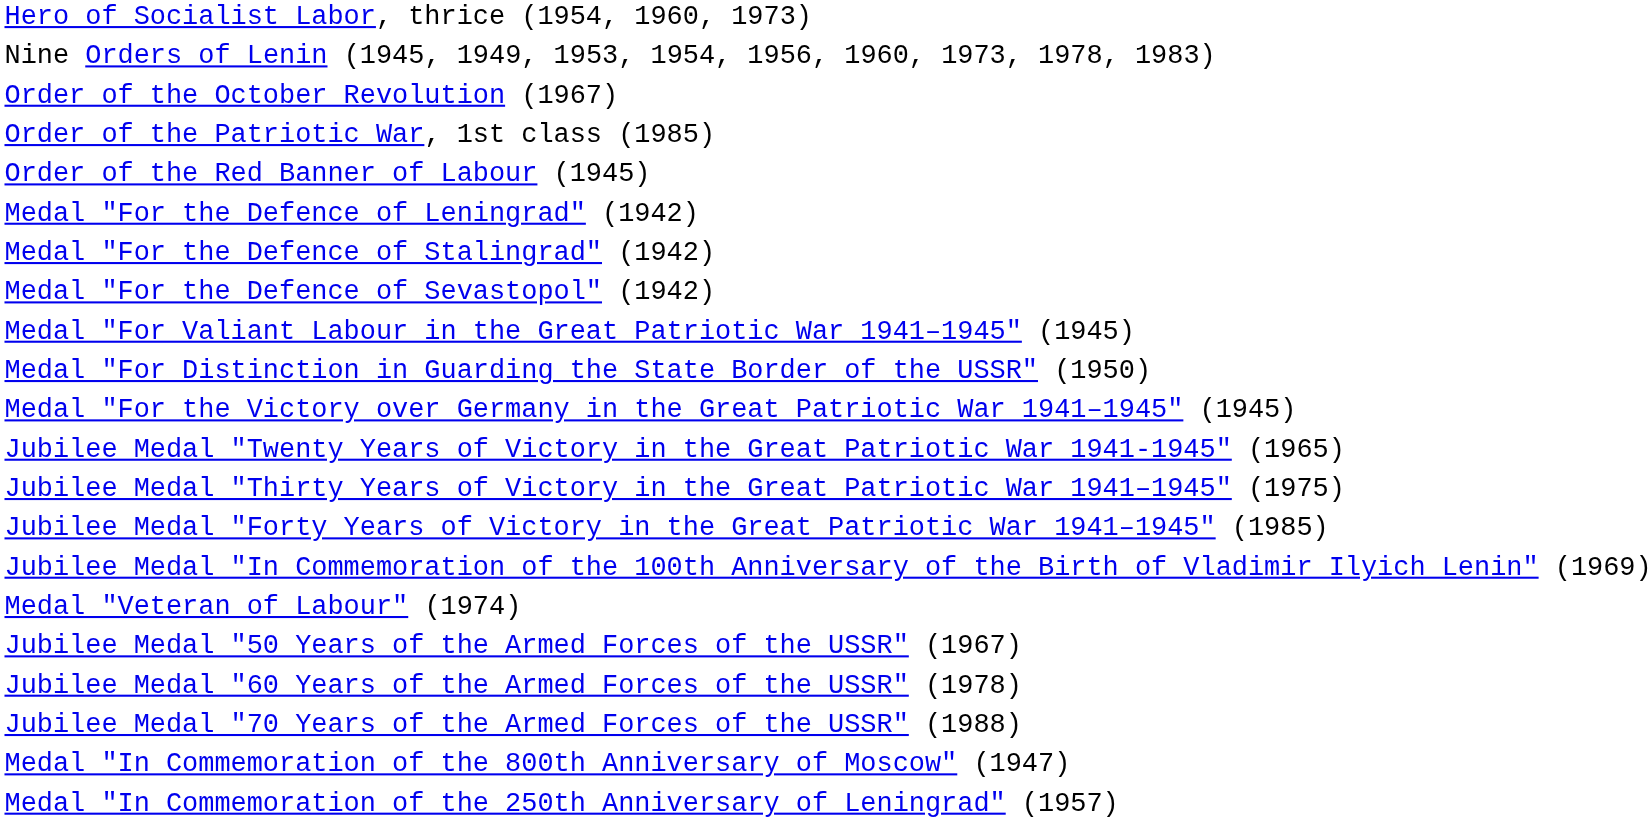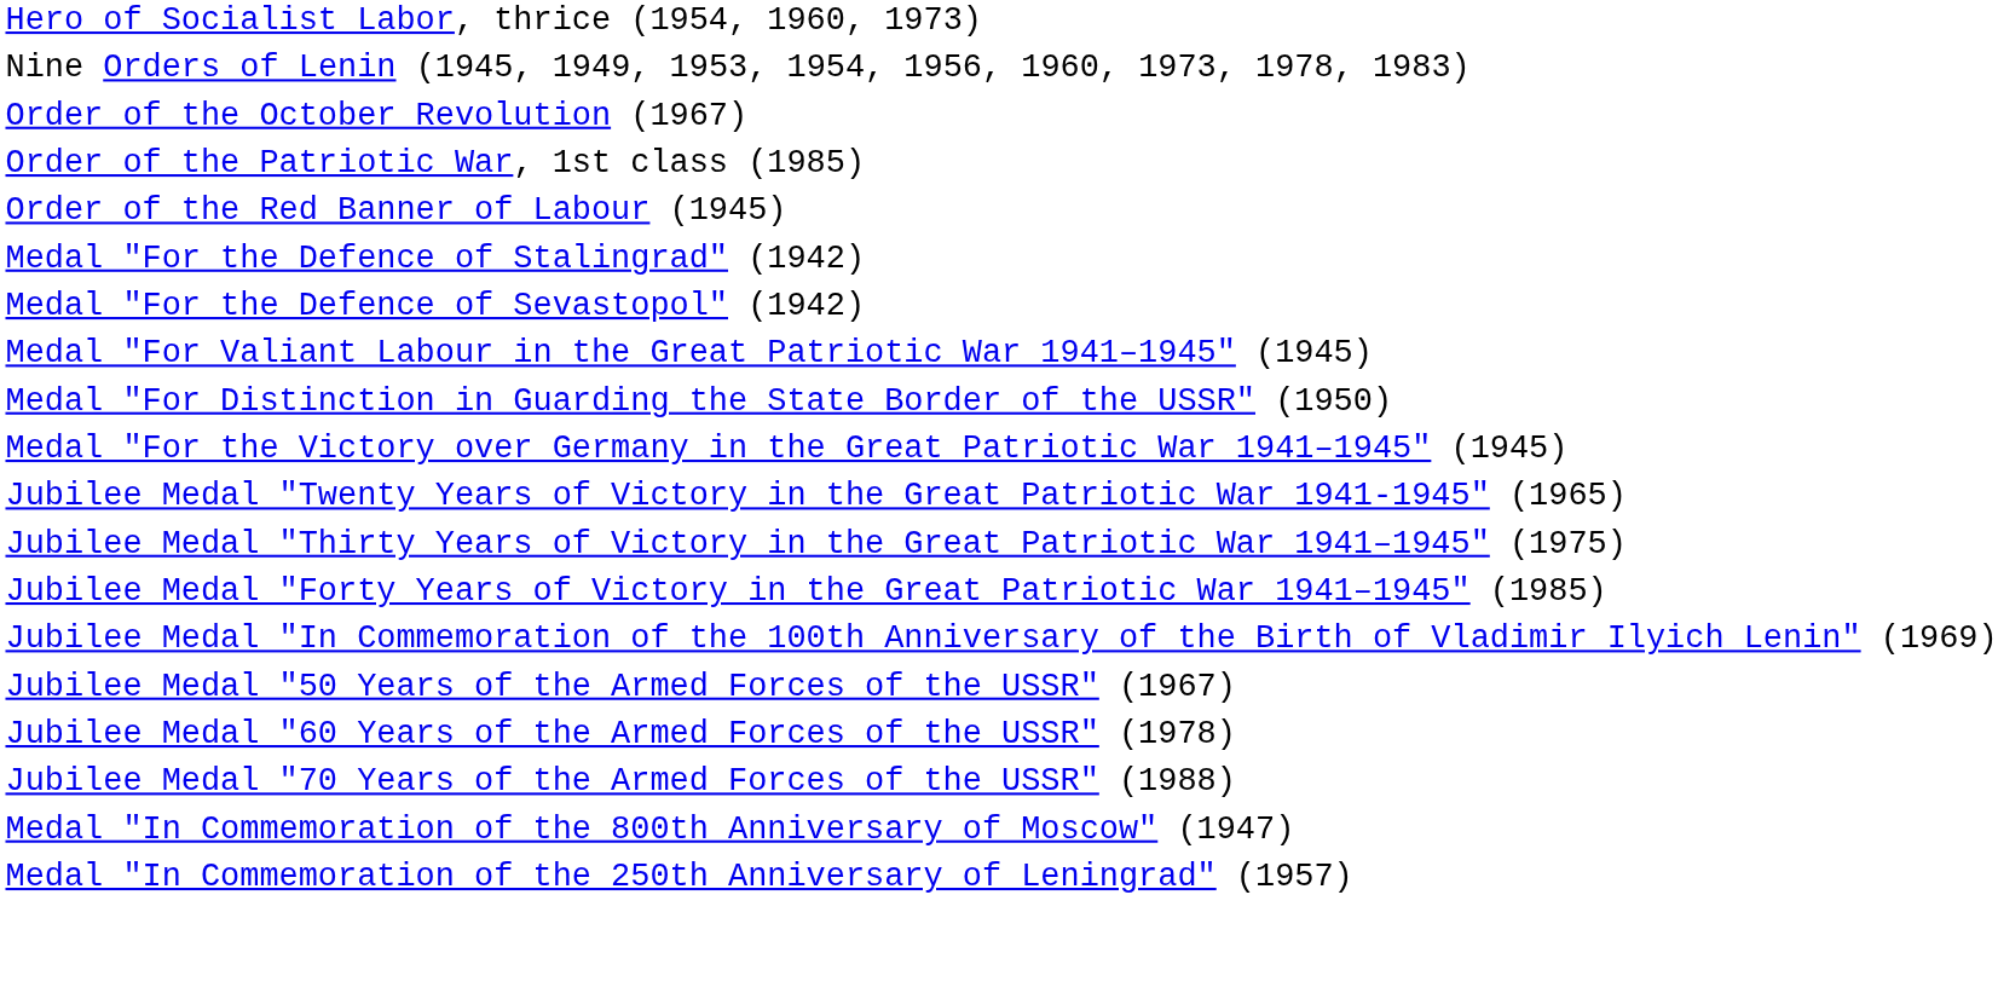- row: Medal "For the Defence of Leningrad" (1942)
- row: Medal "Veteran of Labour" (1974)
